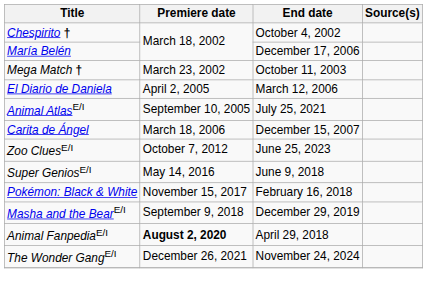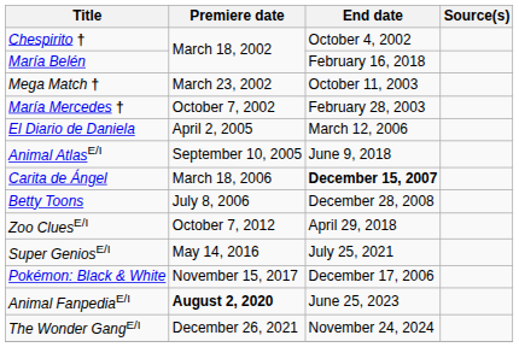María Belén | End date: December 17, 2006 -> February 16, 2018
+ row: María Mercedes † | October 7, 2002 | February 28, 2003
Animal AtlasE/I | End date: July 25, 2021 -> June 9, 2018
Carita de Ángel | End date: normal -> bold
+ row: Betty Toons | July 8, 2006 | December 28, 2008
Zoo CluesE/I | End date: June 25, 2023 -> April 29, 2018
Super GeniosE/I | End date: June 9, 2018 -> July 25, 2021
Pokémon: Black & White | End date: February 16, 2018 -> December 17, 2006
- row: Masha and the BearE/I | September 9, 2018 | December 29, 2019
Animal FanpediaE/I | End date: April 29, 2018 -> June 25, 2023
